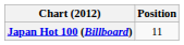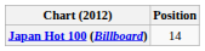Japan Hot 100 (Billboard) | Position: 11 -> 14
